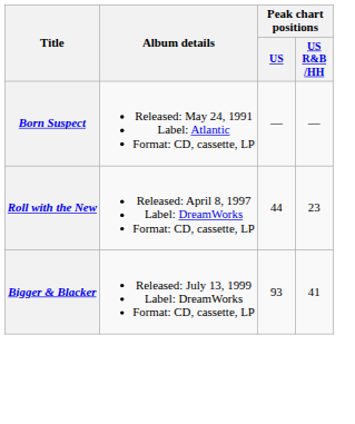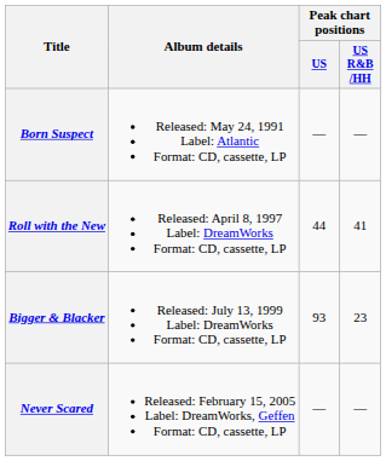Roll with the New | Peak chart positions / US R&B /HH: 23 -> 41
Bigger & Blacker | Peak chart positions / US R&B /HH: 41 -> 23
+ row: Never Scared | Released: February 15, 2005 Label: DreamWorks, Geffen Format: CD, cassette, LP | — | —
